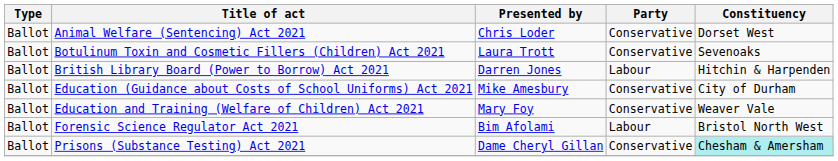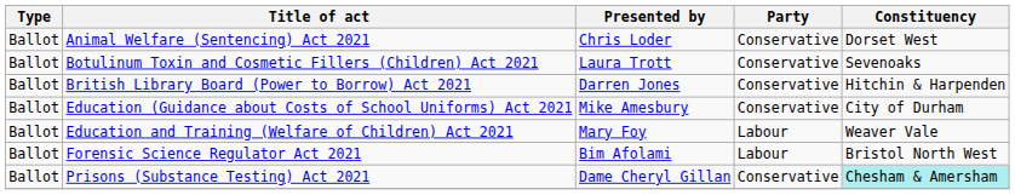British Library Board (Power to Borrow) Act 2021 | Party: Labour -> Conservative
Education and Training (Welfare of Children) Act 2021 | Party: Conservative -> Labour
